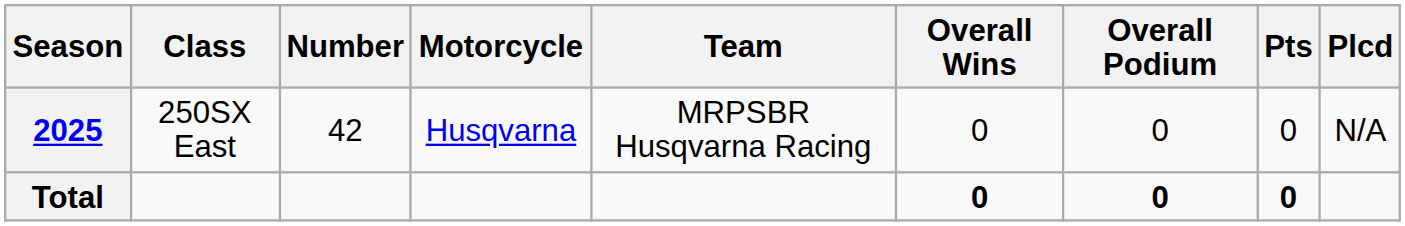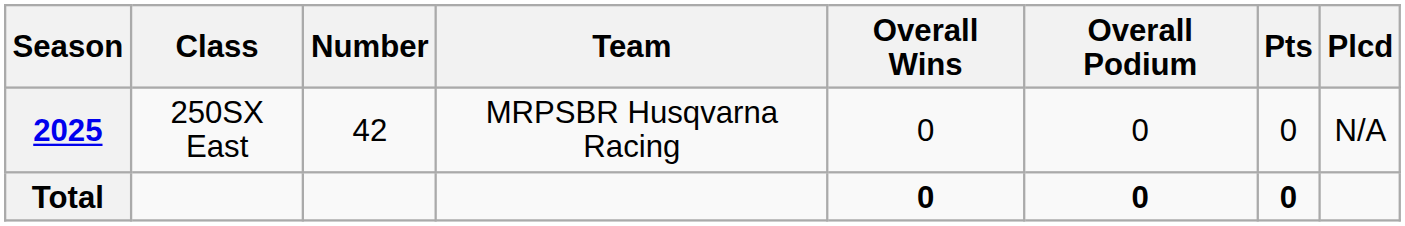- column: Motorcycle | Husqvarna
